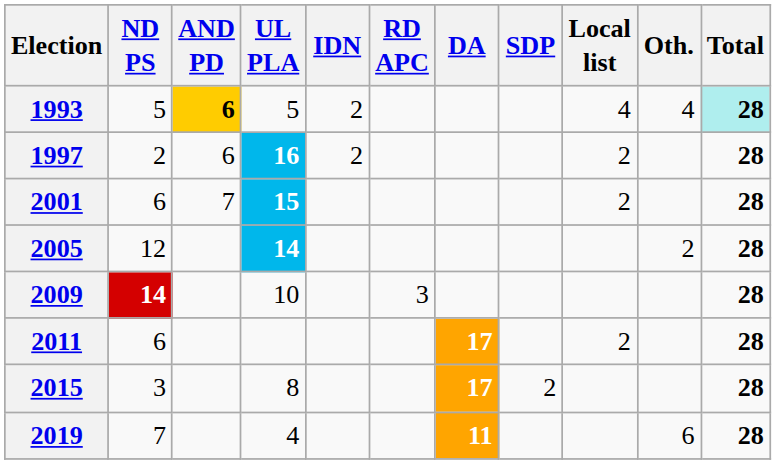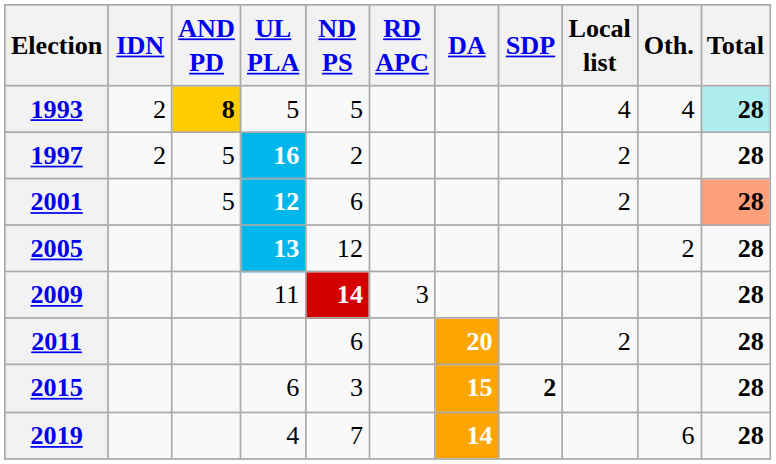columns swapped: IDN <-> ND PS
1993 | AND PD: 6 -> 8
1997 | AND PD: 6 -> 5
2001 | AND PD: 7 -> 5
2001 | UL PLA: 15 -> 12
2001 | Total: no background -> lightsalmon background
2005 | UL PLA: 14 -> 13
2009 | UL PLA: 10 -> 11
2011 | DA: 17 -> 20
2015 | UL PLA: 8 -> 6
2015 | DA: 17 -> 15
2015 | SDP: normal -> bold
2019 | DA: 11 -> 14
